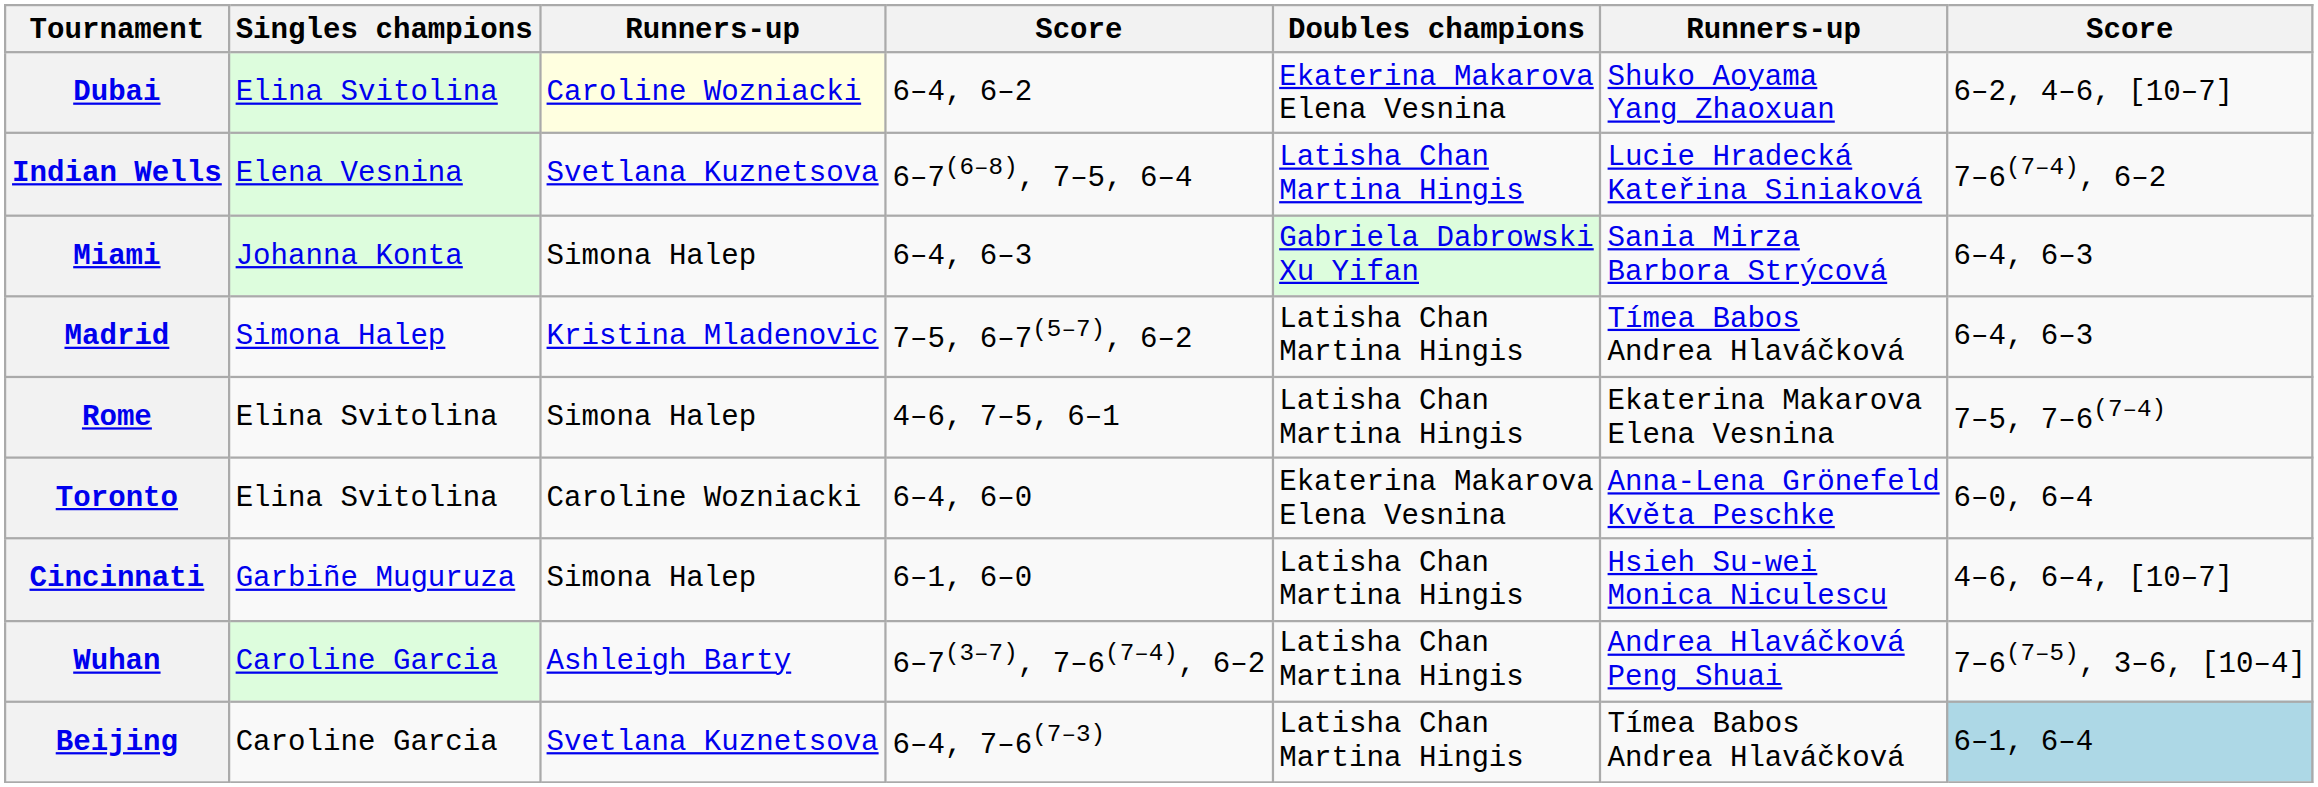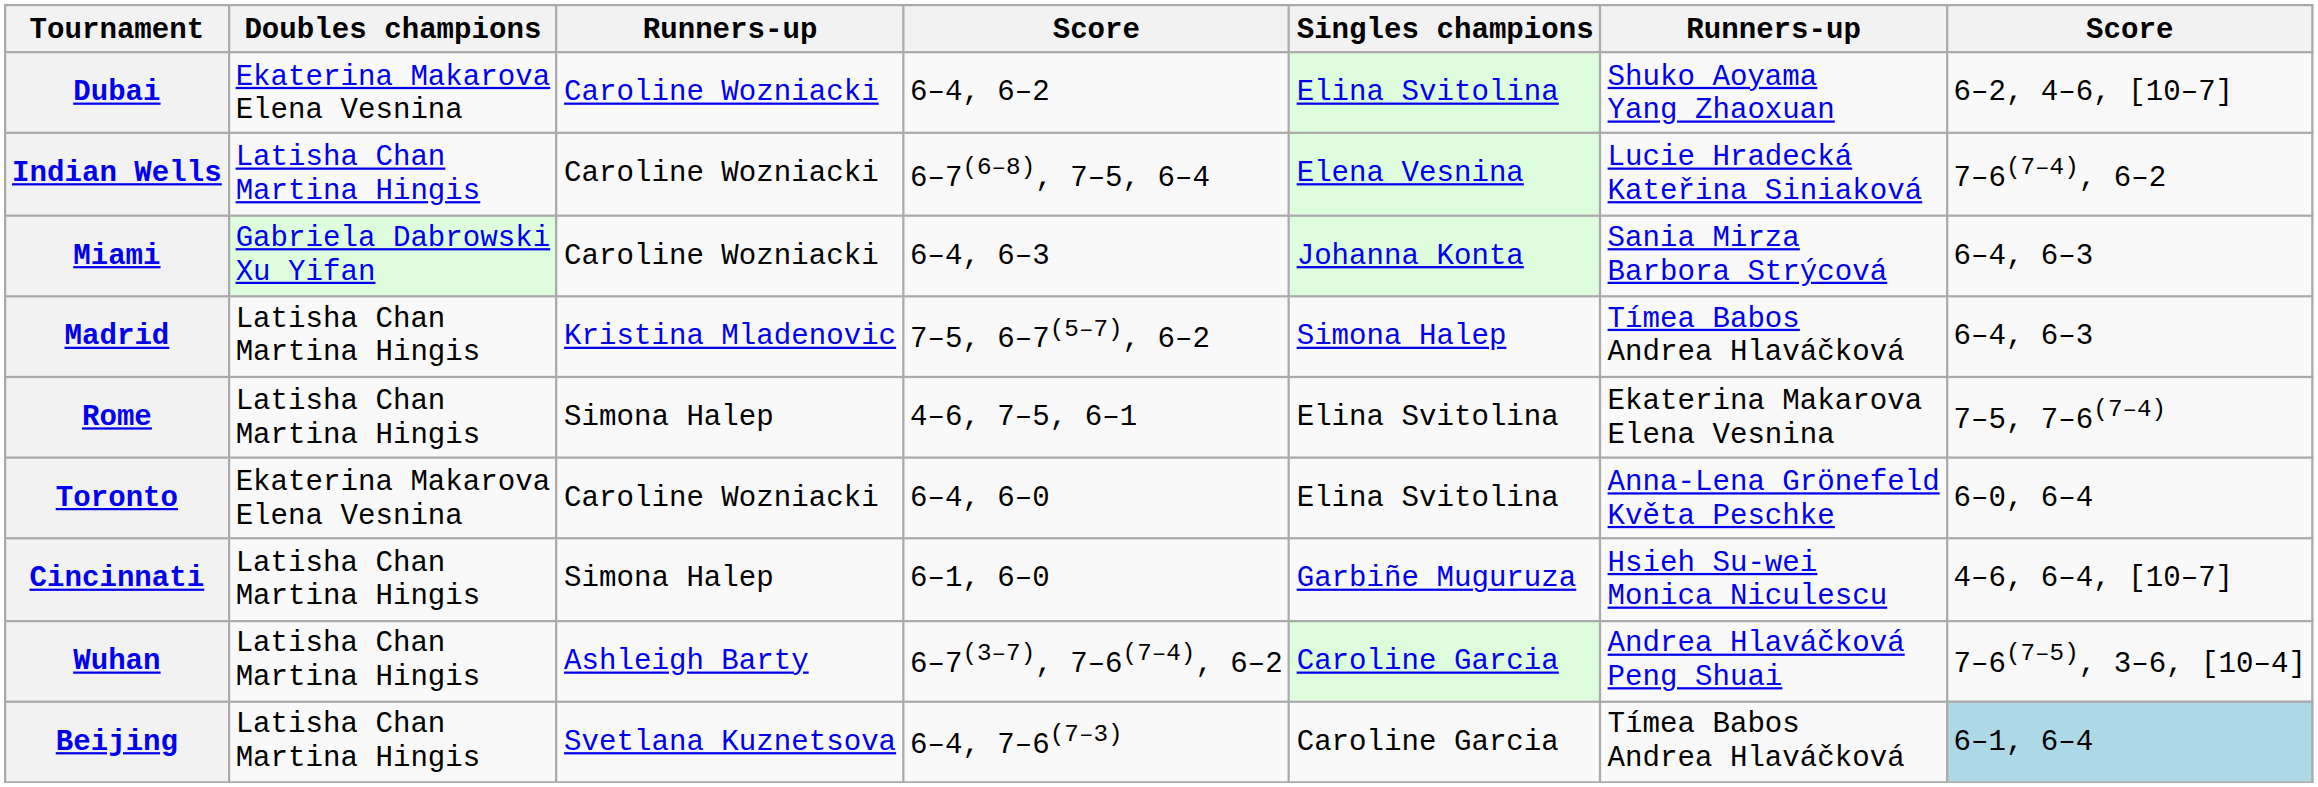columns swapped: Singles champions <-> Doubles champions
Dubai | column 3: lightyellow background -> no background
Indian Wells | column 3: Svetlana Kuznetsova -> Caroline Wozniacki
Miami | column 3: Simona Halep -> Caroline Wozniacki
